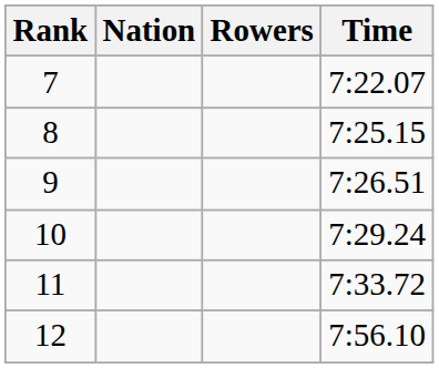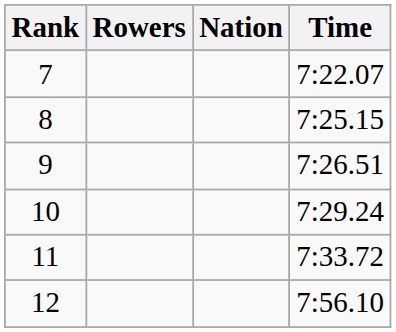columns swapped: Rowers <-> Nation
